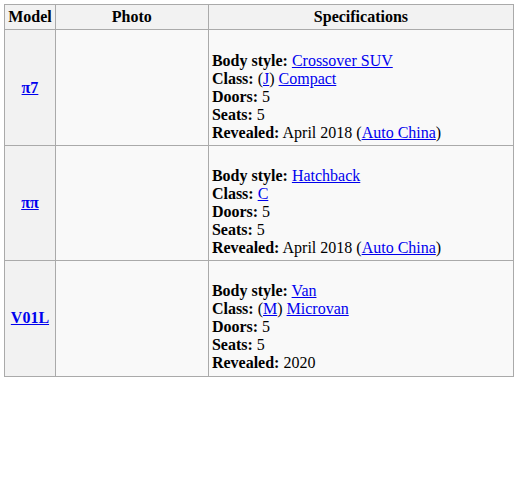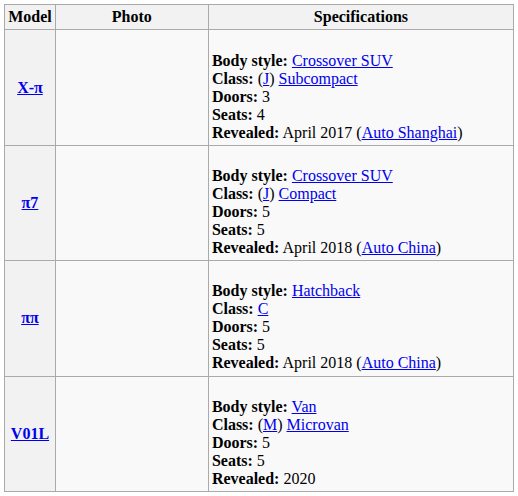+ row: X-π | Body style: Crossover SUV Class: (J) Subcompact Doors: 3 Seats: 4 Revealed: April 2017 (Auto Shanghai)
